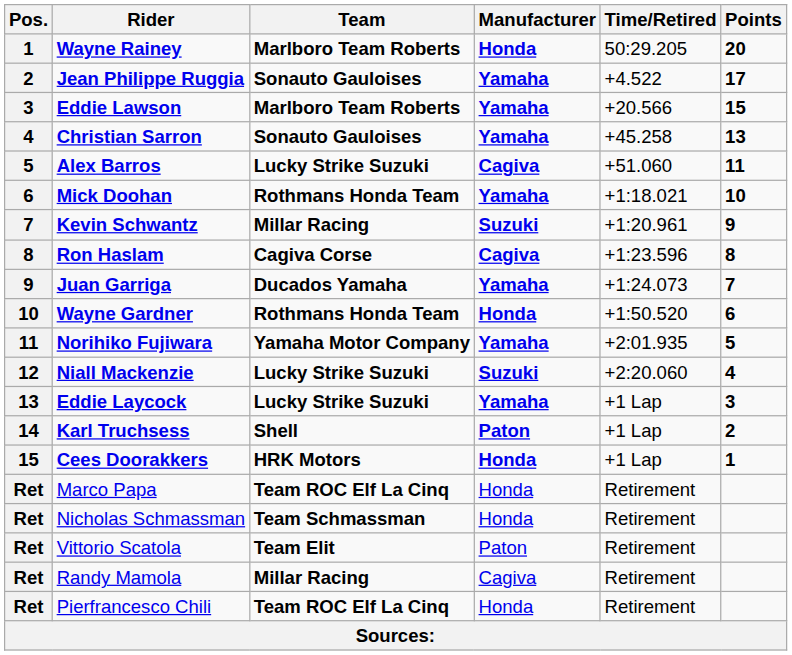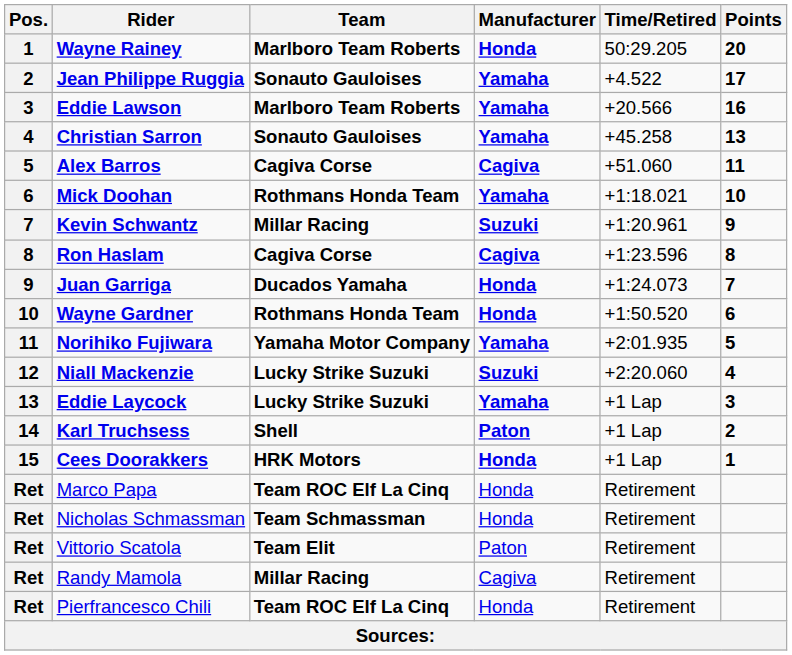Eddie Lawson | Points: 15 -> 16
Alex Barros | Team: Lucky Strike Suzuki -> Cagiva Corse
Juan Garriga | Manufacturer: Yamaha -> Honda
